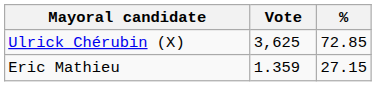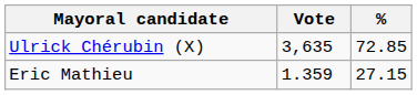Ulrick Chérubin (X) | Vote: 3,625 -> 3,635
